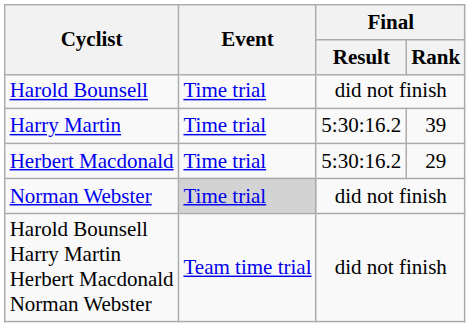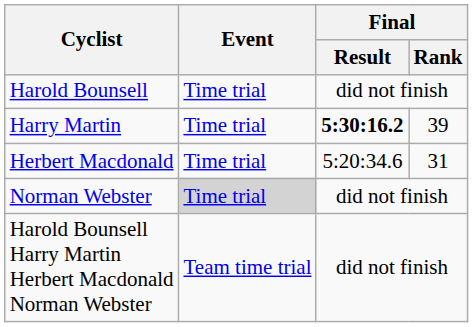Harry Martin | Final / Result: normal -> bold
Herbert Macdonald | Final / Result: 5:30:16.2 -> 5:20:34.6
Herbert Macdonald | Final / Rank: 29 -> 31
